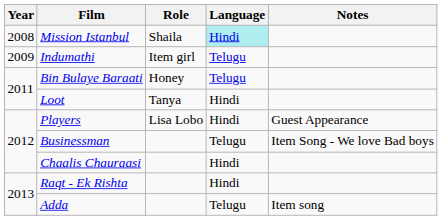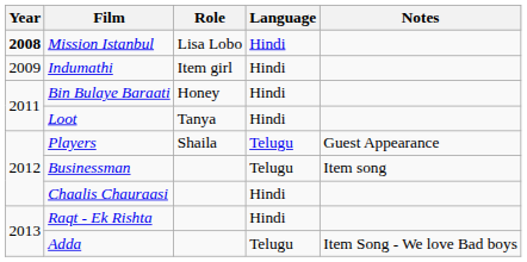Mission Istanbul | Year: normal -> bold
Mission Istanbul | Role: Shaila -> Lisa Lobo
Mission Istanbul | Language: paleturquoise background -> no background
Indumathi | Language: Telugu -> Hindi
Bin Bulaye Baraati | Language: Telugu -> Hindi
Players | Role: Lisa Lobo -> Shaila
Players | Language: Hindi -> Telugu
Businessman | Notes: Item Song - We love Bad boys -> Item song
Adda | Notes: Item song -> Item Song - We love Bad boys
